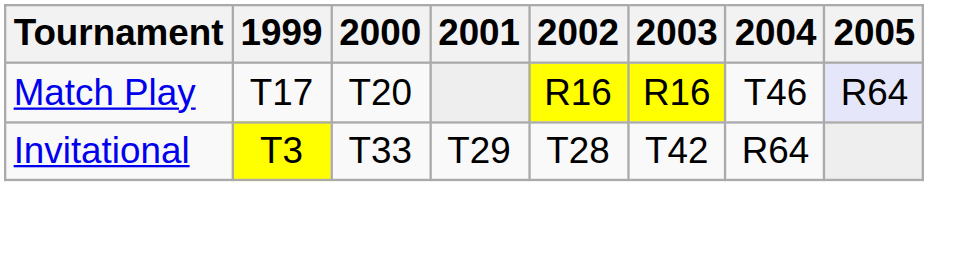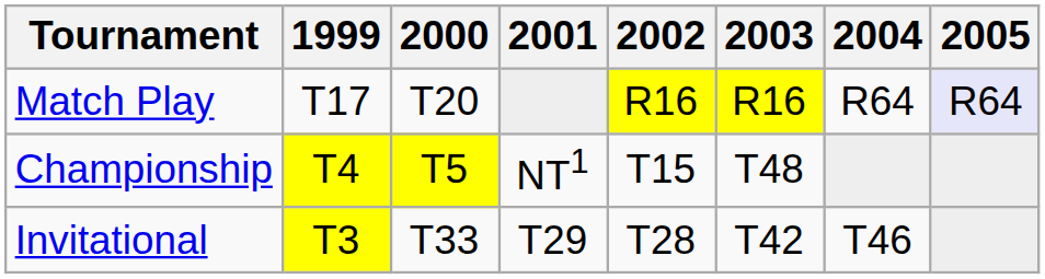Match Play | 2004: T46 -> R64
+ row: Championship | T4 | T5 | NT1 | T15 | T48
Invitational | 2004: R64 -> T46
